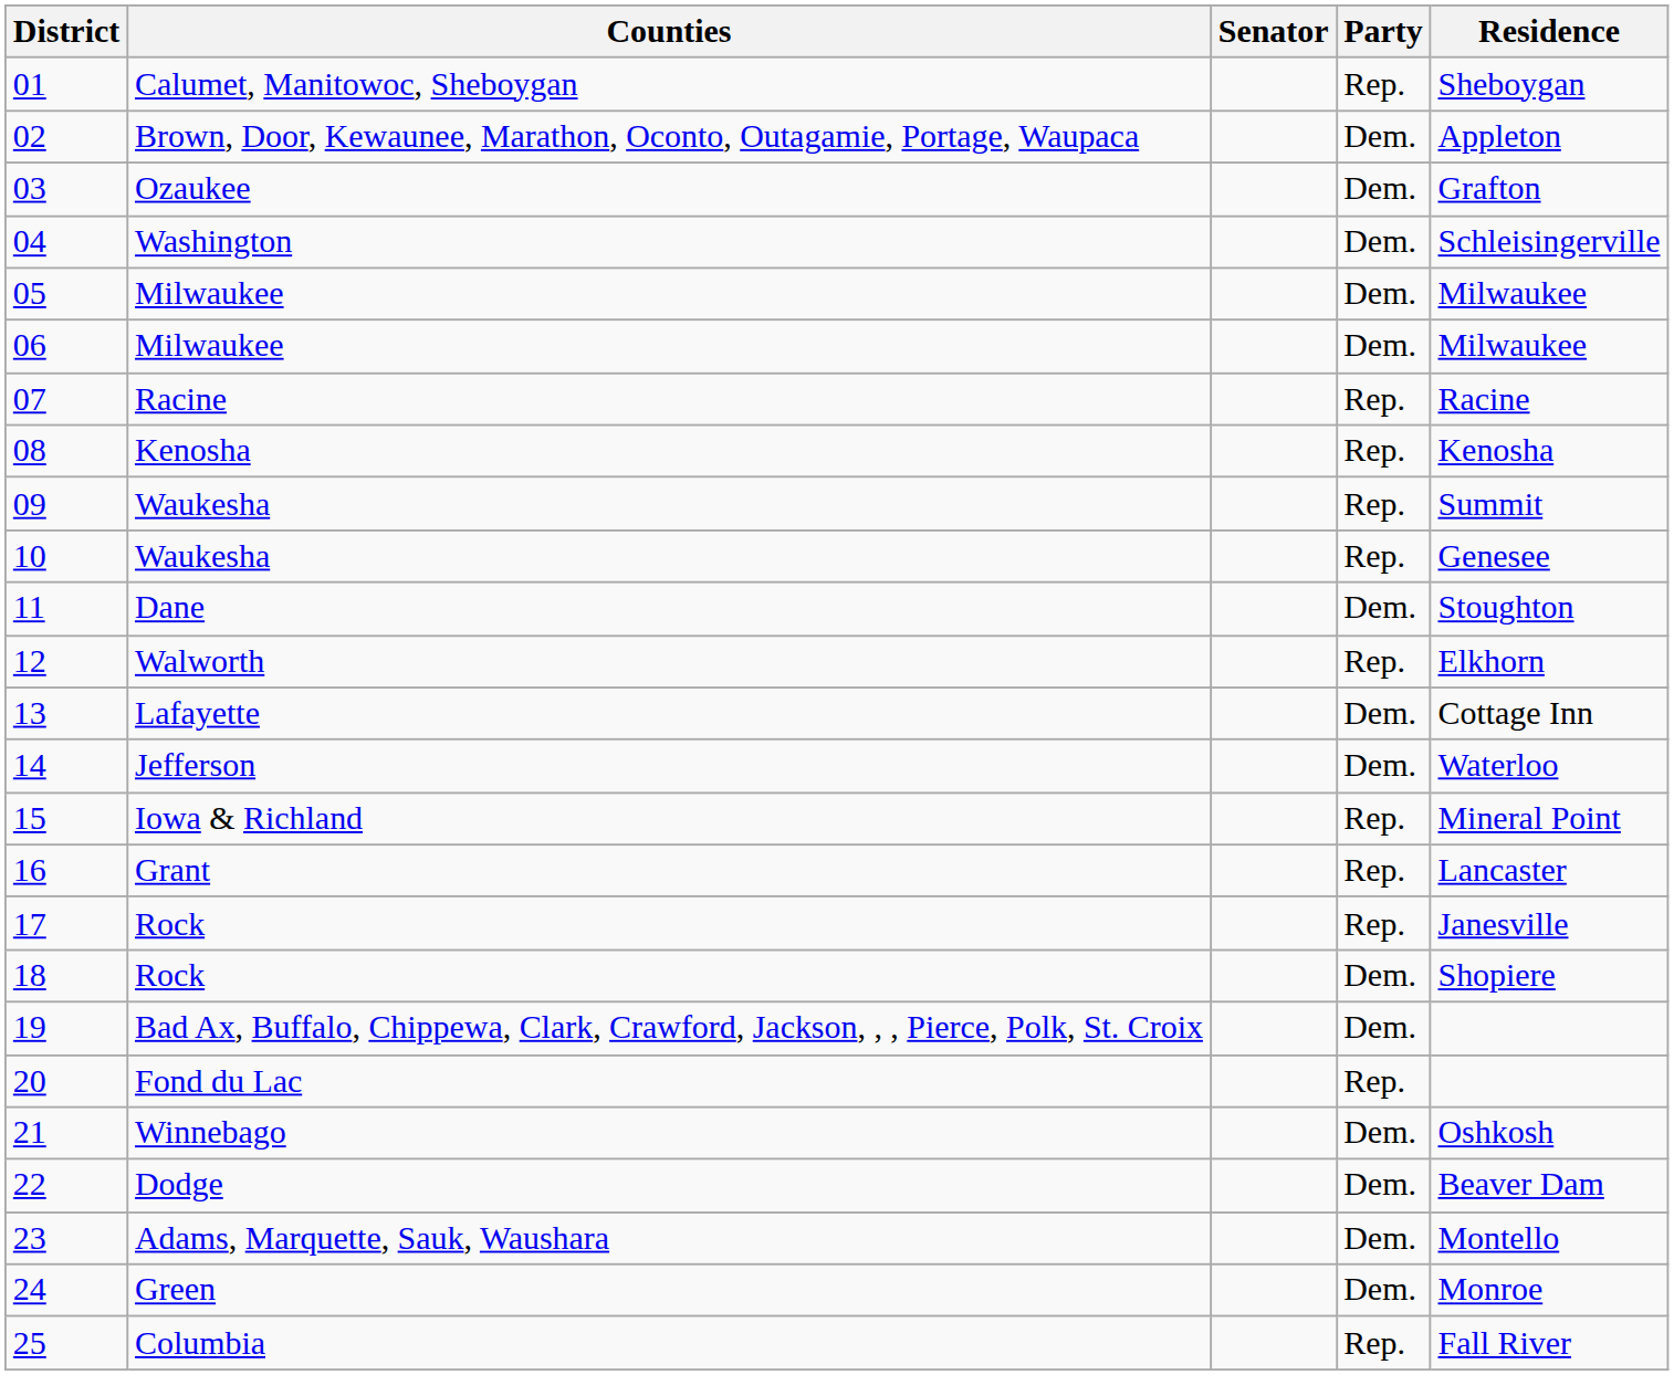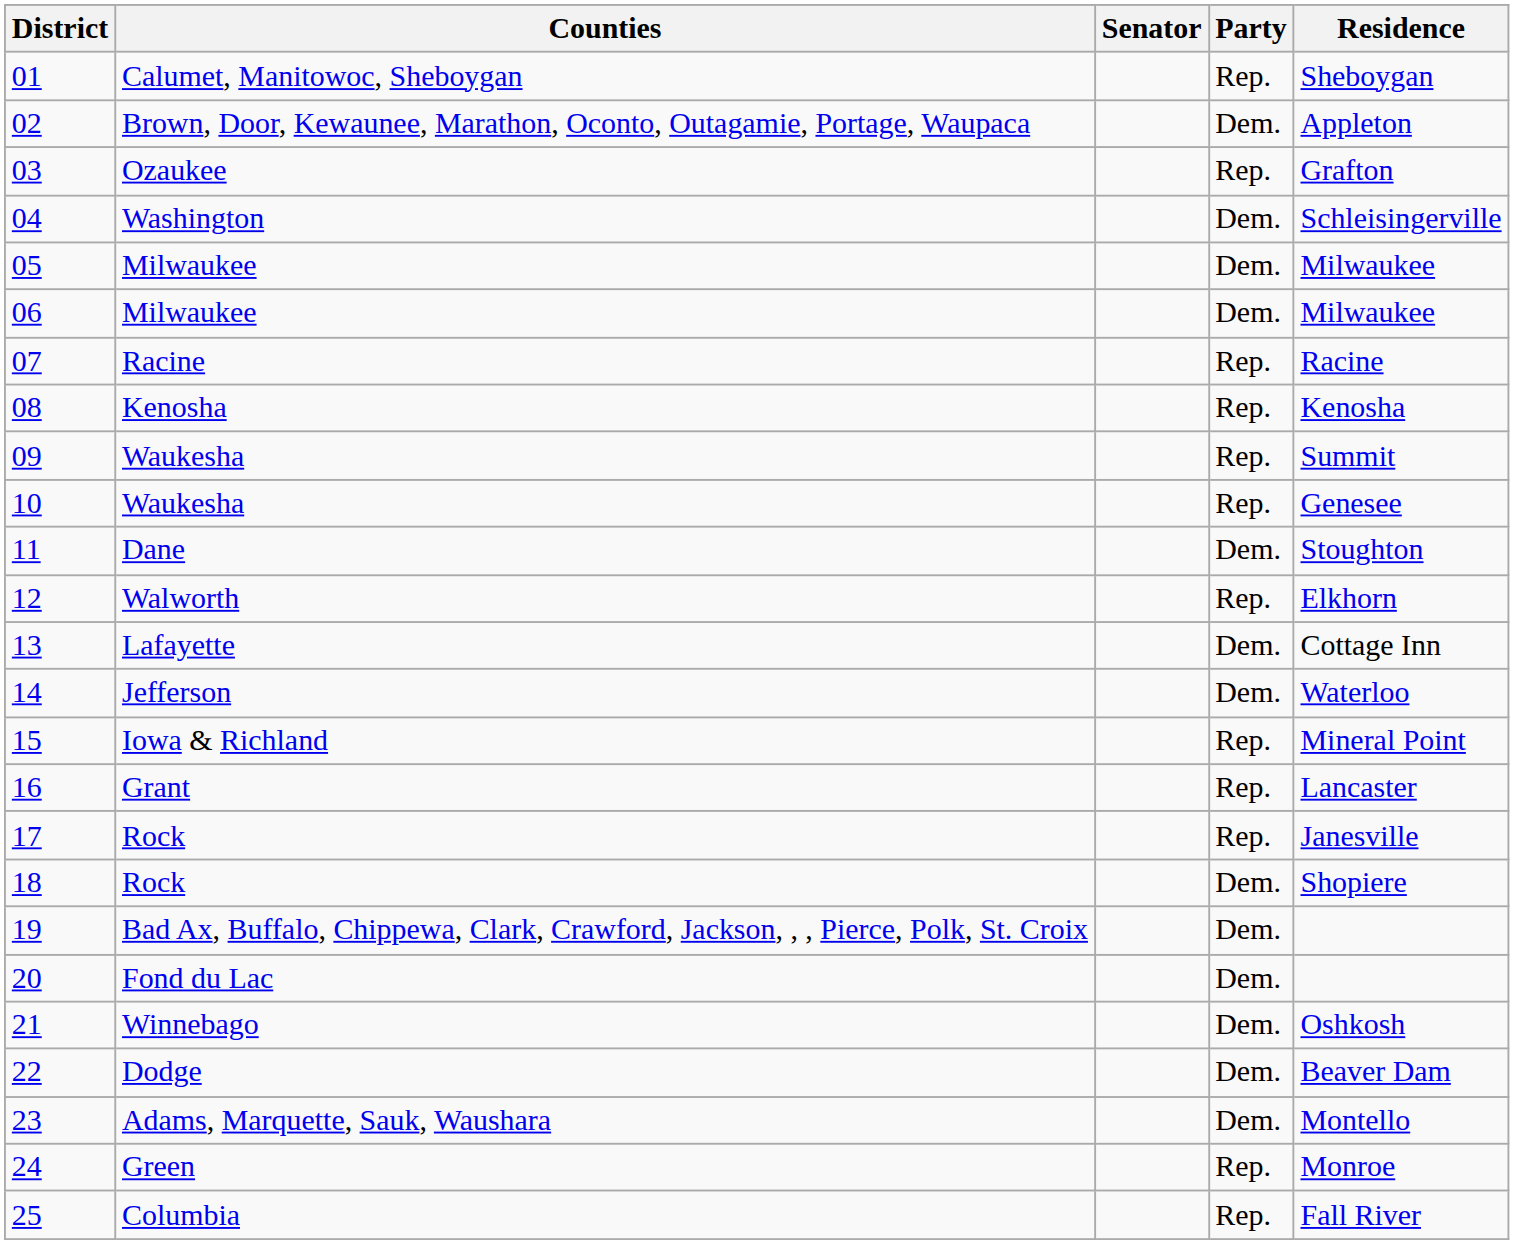03 | Party: Dem. -> Rep.
20 | Party: Rep. -> Dem.
24 | Party: Dem. -> Rep.
